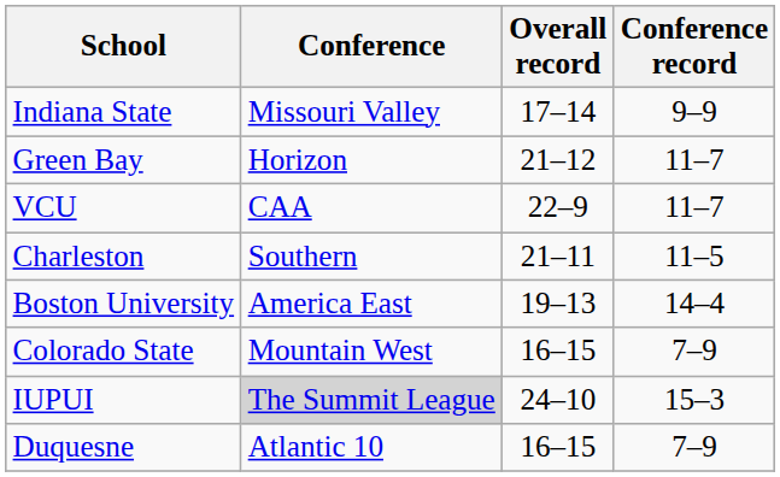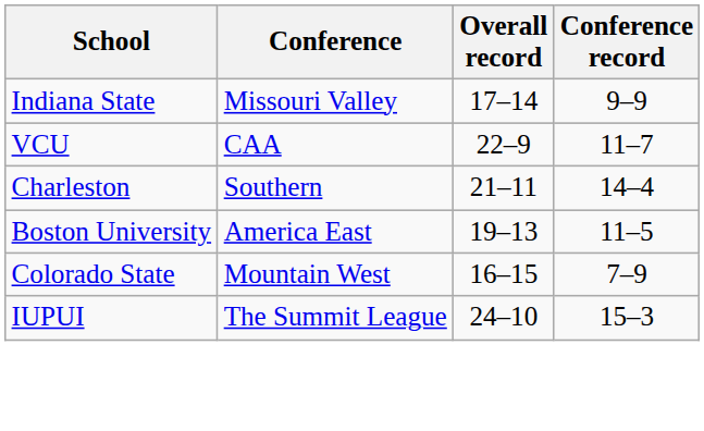- row: Green Bay | Horizon | 21–12 | 11–7
Charleston | Conference record: 11–5 -> 14–4
Boston University | Conference record: 14–4 -> 11–5
IUPUI | Conference: lightgrey background -> no background
- row: Duquesne | Atlantic 10 | 16–15 | 7–9
